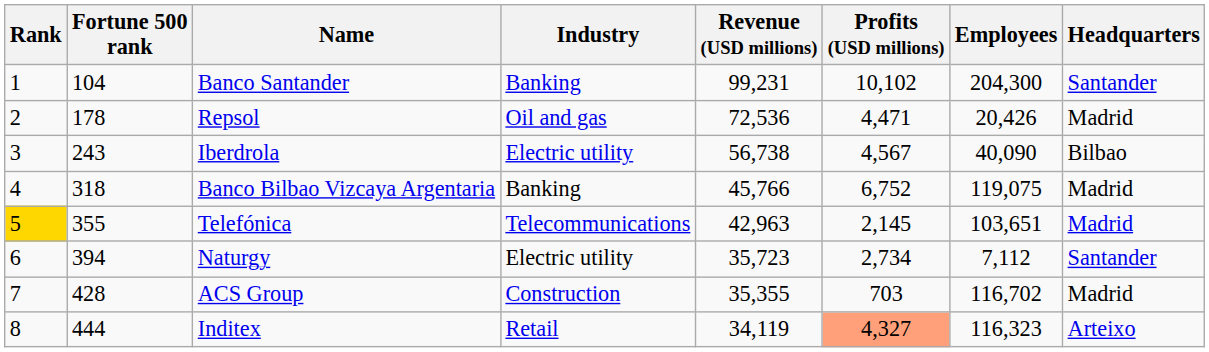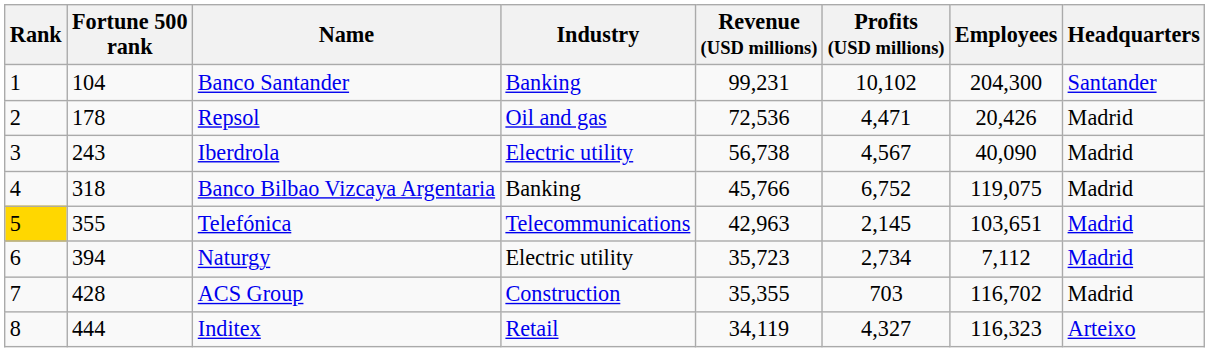Iberdrola | Headquarters: Bilbao -> Madrid
Naturgy | Headquarters: Santander -> Madrid
Inditex | Profits (USD millions): lightsalmon background -> no background
